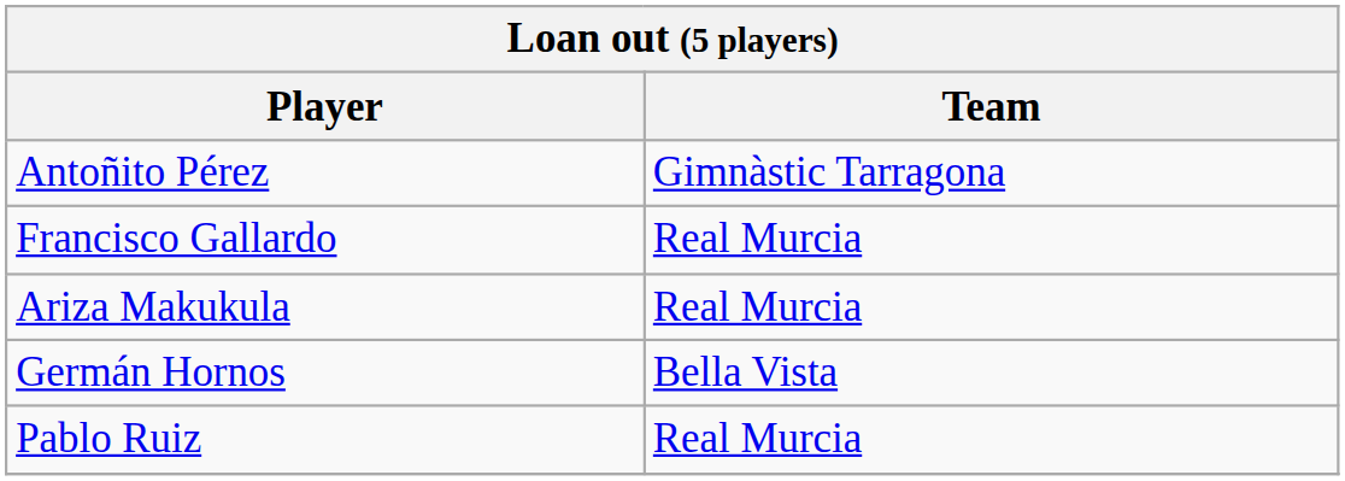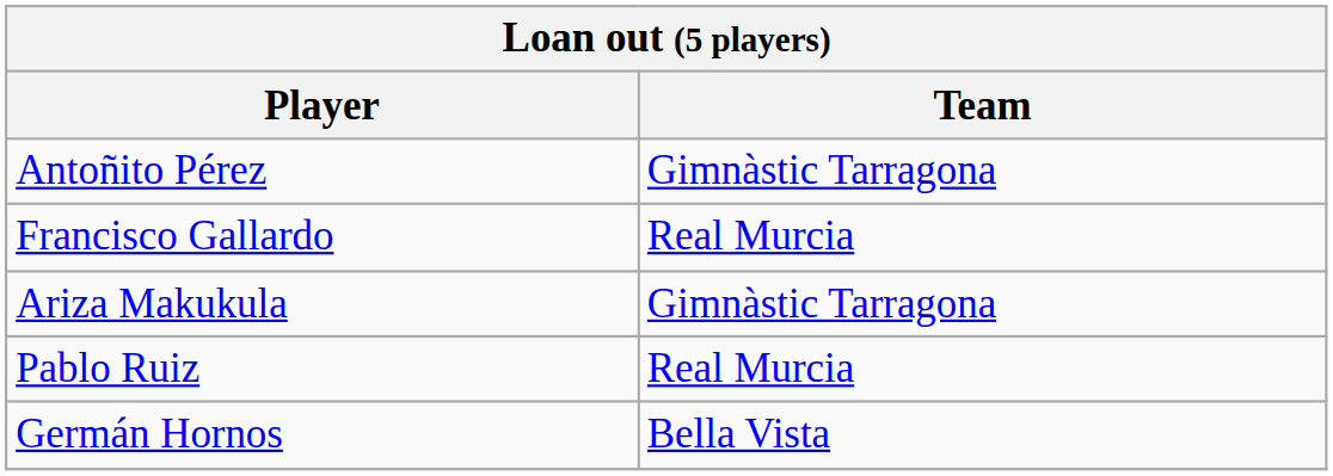Ariza Makukula | Team: Real Murcia -> Gimnàstic Tarragona
rows swapped: Germán Hornos <-> Pablo Ruiz
